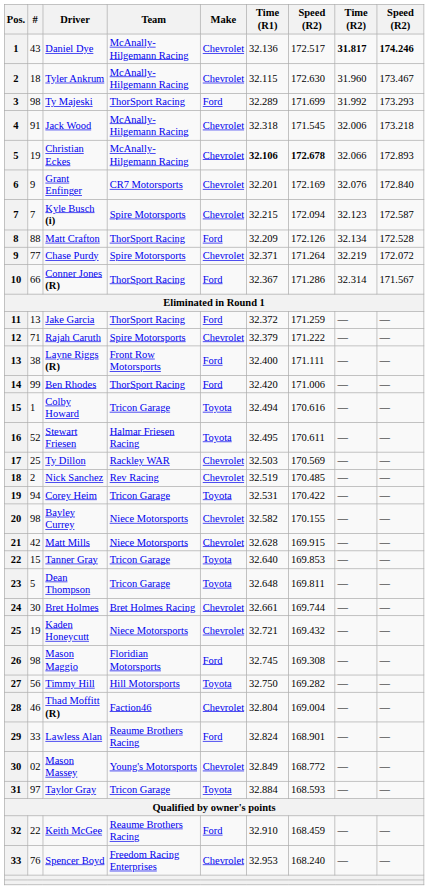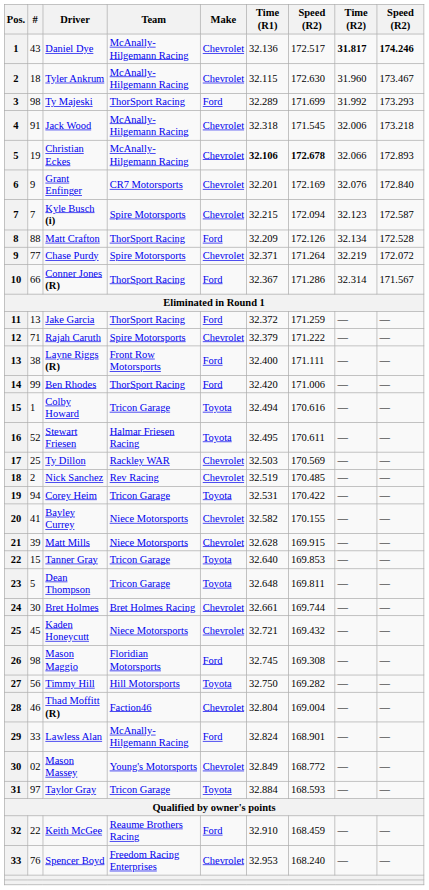Bayley Currey | #: 98 -> 41
Matt Mills | #: 42 -> 39
Kaden Honeycutt | #: 19 -> 45
Lawless Alan | Team: Reaume Brothers Racing -> McAnally-Hilgemann Racing
